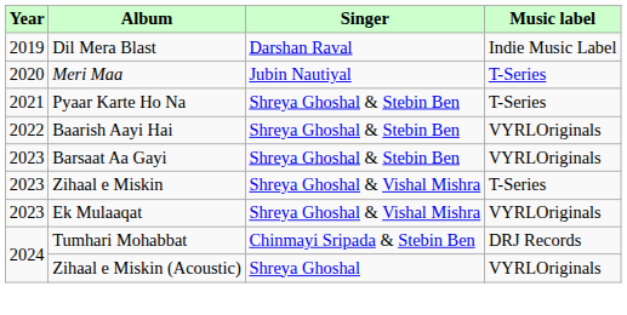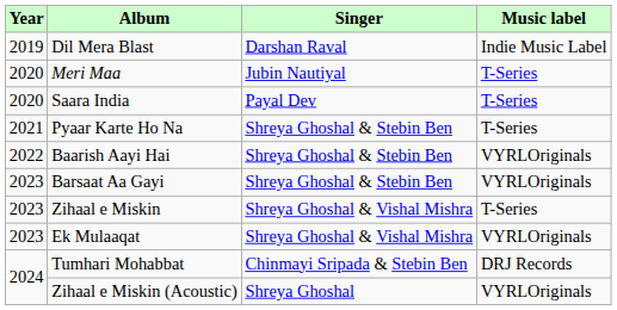+ row: 2020 | Saara India | Payal Dev | T-Series
